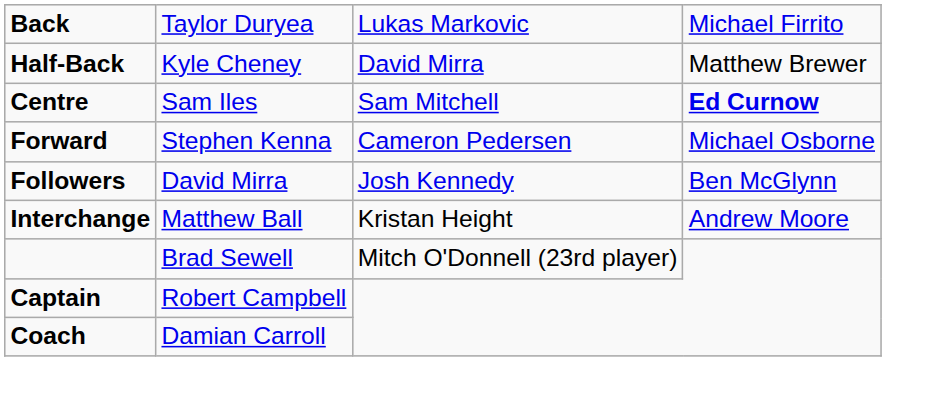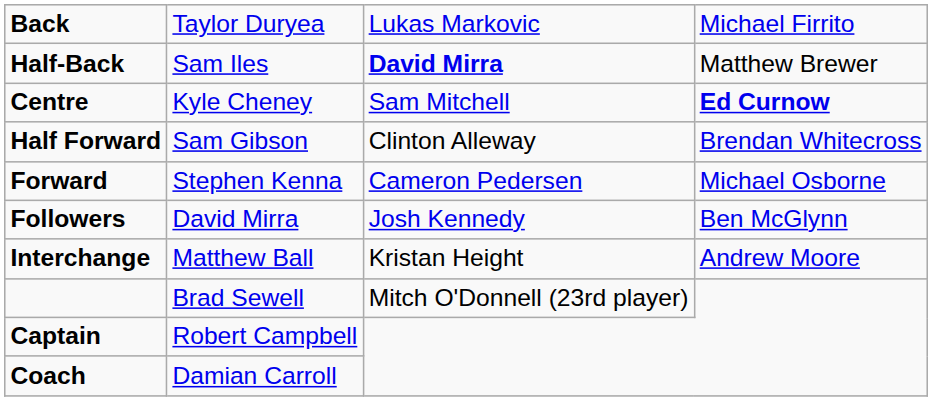Half-Back | column 2: Kyle Cheney -> Sam Iles
Half-Back | column 3: normal -> bold
Centre | column 2: Sam Iles -> Kyle Cheney
+ row: Half Forward | Sam Gibson | Clinton Alleway | Brendan Whitecross
